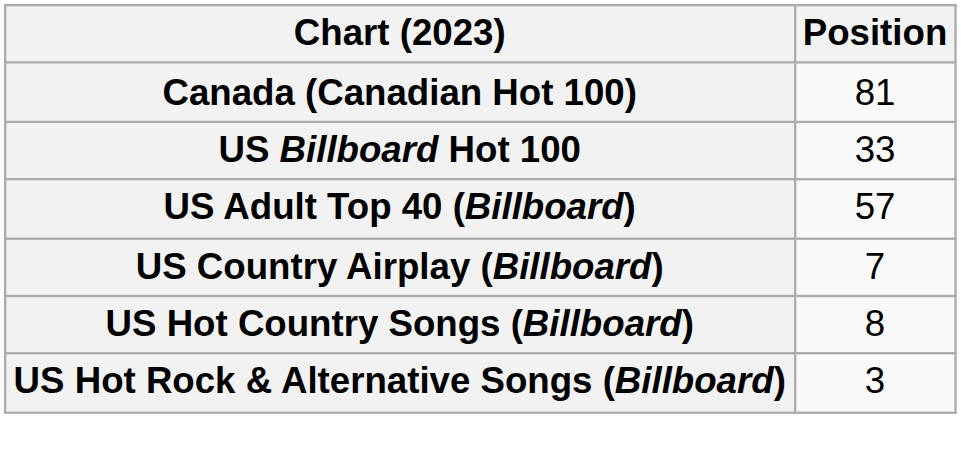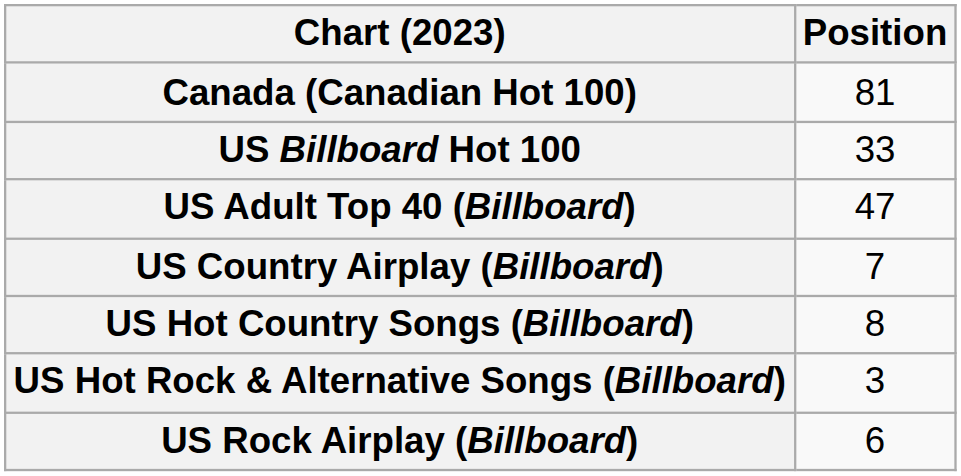US Adult Top 40 (Billboard) | Position: 57 -> 47
+ row: US Rock Airplay (Billboard) | 6
